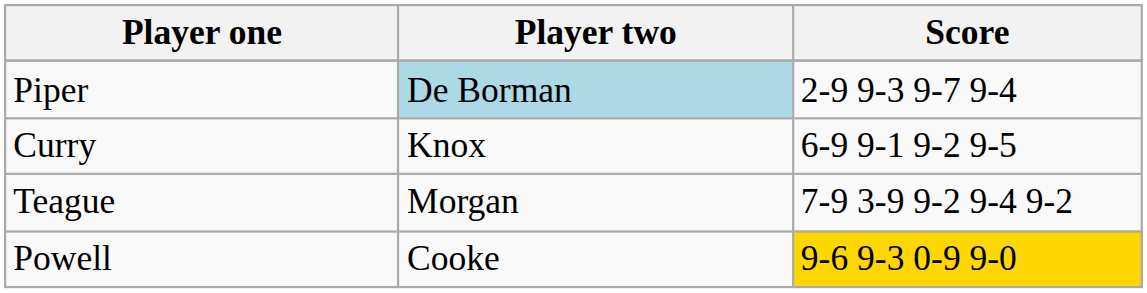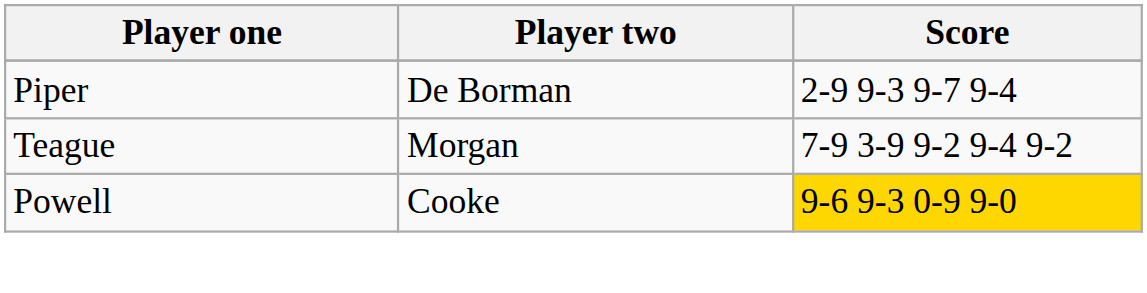Piper | Player two: lightblue background -> no background
- row: Curry | Knox | 6-9 9-1 9-2 9-5
